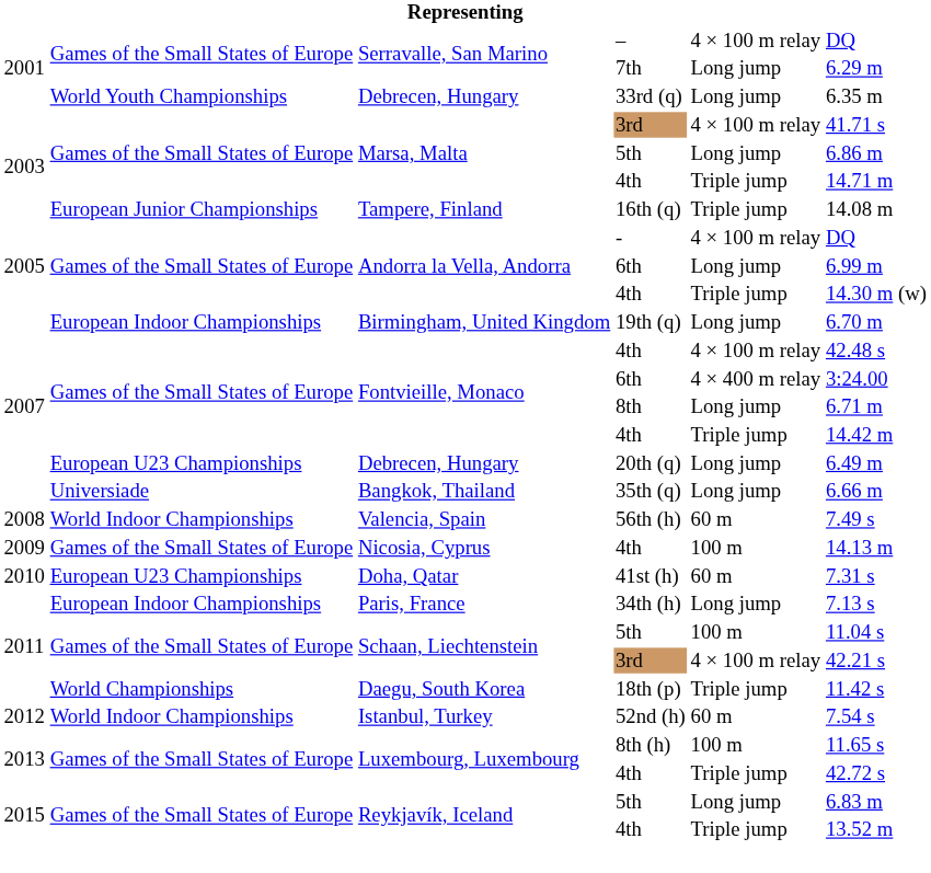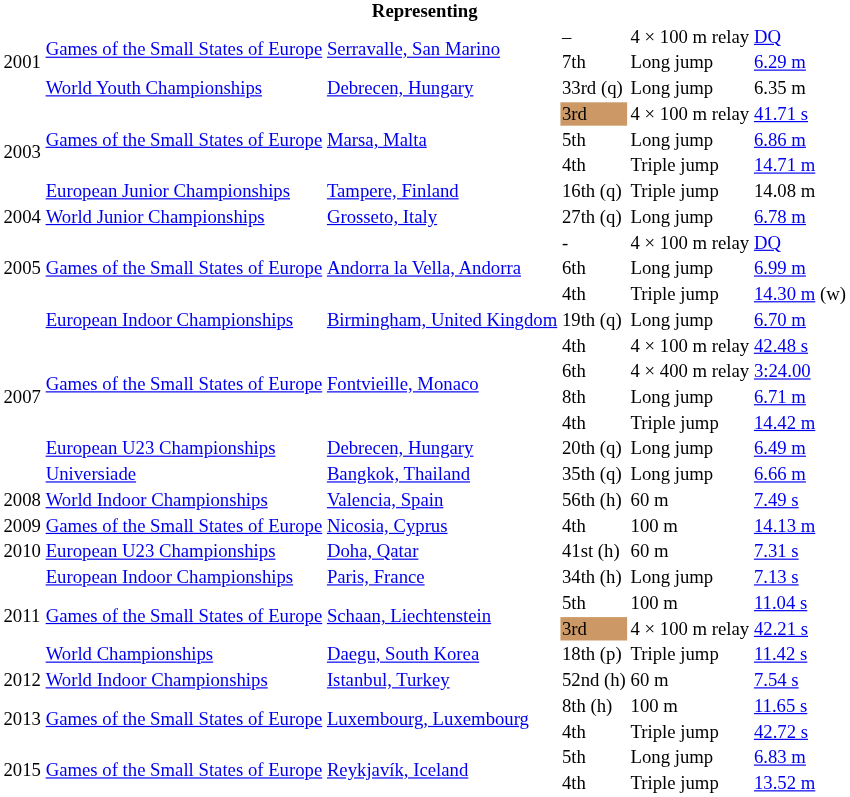+ row: 2004 | World Junior Championships | Grosseto, Italy | 27th (q) | Long jump | 6.78 m
